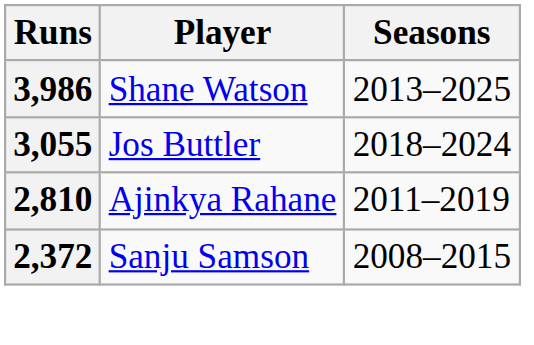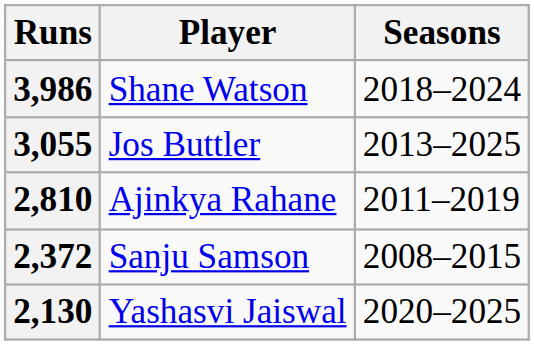3,986 | Seasons: 2013–2025 -> 2018–2024
3,055 | Seasons: 2018–2024 -> 2013–2025
+ row: 2,130 | Yashasvi Jaiswal | 2020–2025
